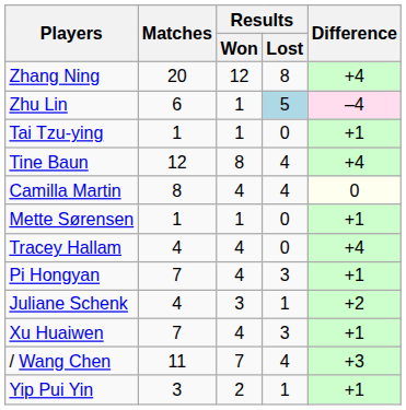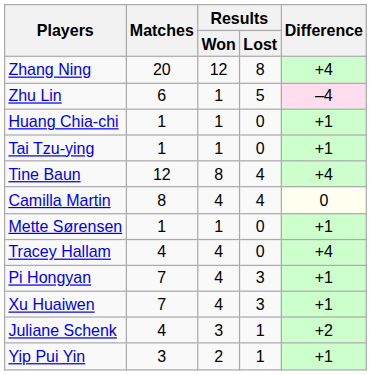Zhu Lin | Results / Lost: lightblue background -> no background
+ row: Huang Chia-chi | 1 | 1 | 0 | +1
rows swapped: Juliane Schenk <-> Xu Huaiwen
- row: / Wang Chen | 11 | 7 | 4 | +3
